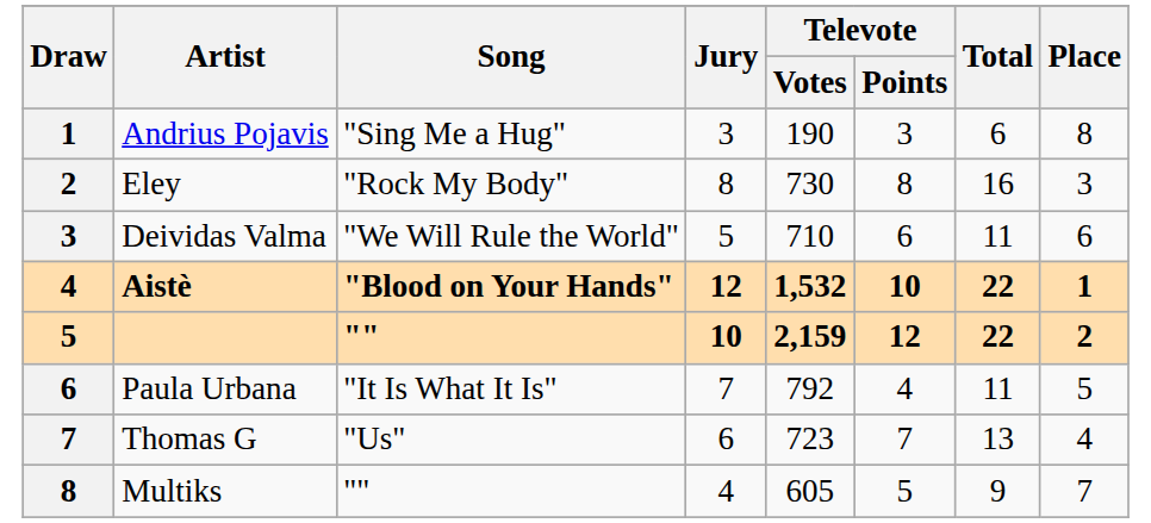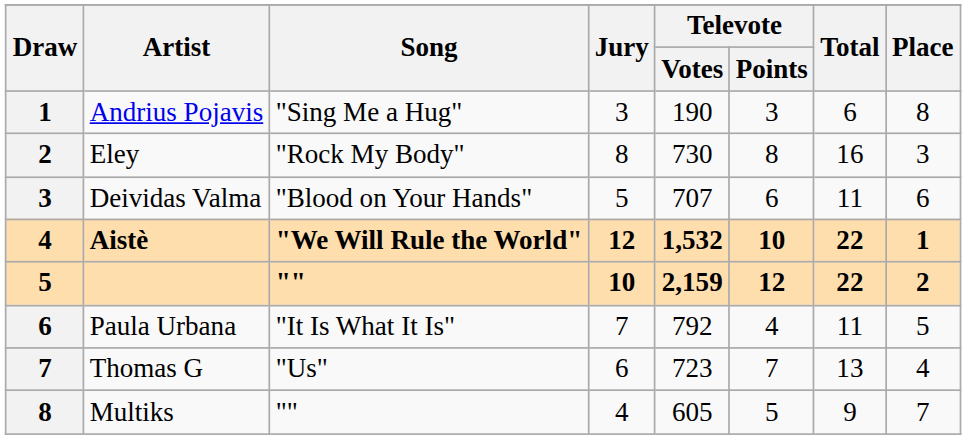Deividas Valma | Song: "We Will Rule the World" -> "Blood on Your Hands"
Deividas Valma | Televote / Votes: 710 -> 707
Aistè | Song: "Blood on Your Hands" -> "We Will Rule the World"
